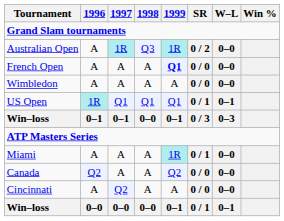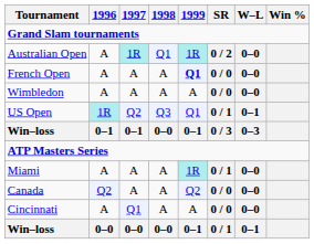Australian Open | 1998: Q3 -> Q1
US Open | 1997: Q1 -> Q2
US Open | 1998: Q1 -> Q3
Cincinnati | 1997: Q2 -> Q1
